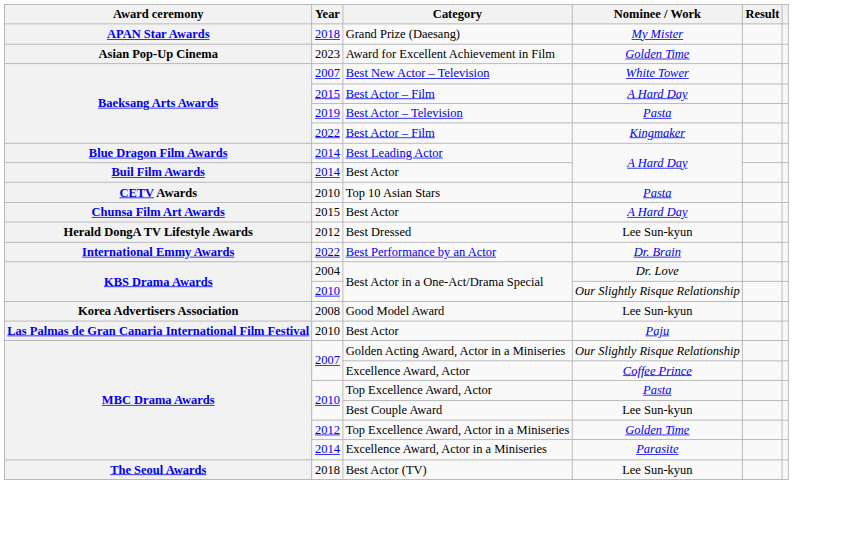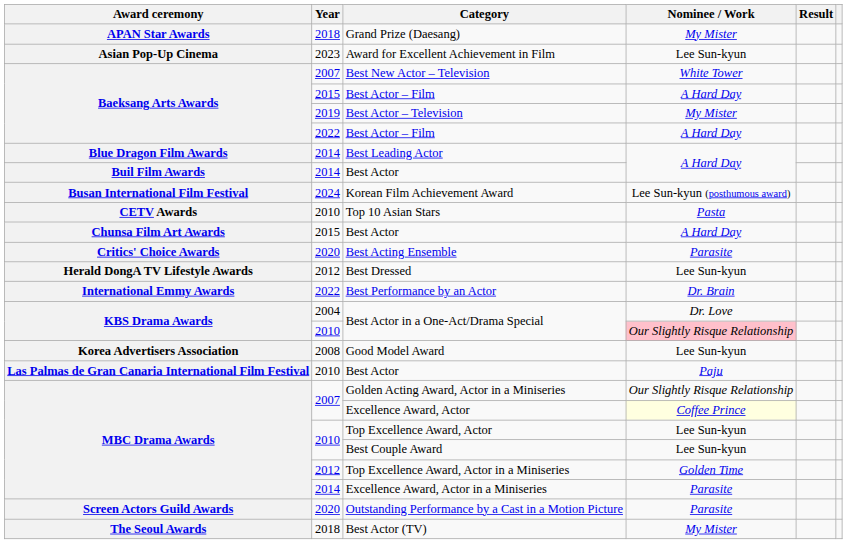Award for Excellent Achievement in Film | Nominee / Work: Golden Time -> Lee Sun-kyun
Best Actor – Television | Nominee / Work: Pasta -> My Mister
2022 / Best Actor – Film | Nominee / Work: Kingmaker -> A Hard Day
+ row: Busan International Film Festival | 2024 | Korean Film Achievement Award | Lee Sun-kyun (posthumous award)
+ row: Critics' Choice Awards | 2020 | Best Acting Ensemble | Parasite
2010 / Best Actor in a One-Act/Drama Special | Nominee / Work: no background -> pink background
Excellence Award, Actor | Nominee / Work: no background -> lightyellow background
Top Excellence Award, Actor | Nominee / Work: Pasta -> Lee Sun-kyun
+ row: Screen Actors Guild Awards | 2020 | Outstanding Performance by a Cast in a Motion Picture | Parasite
Best Actor (TV) | Nominee / Work: Lee Sun-kyun -> My Mister
